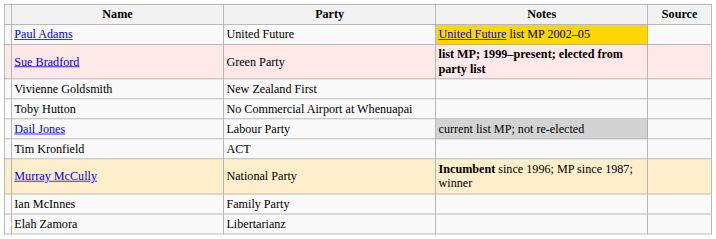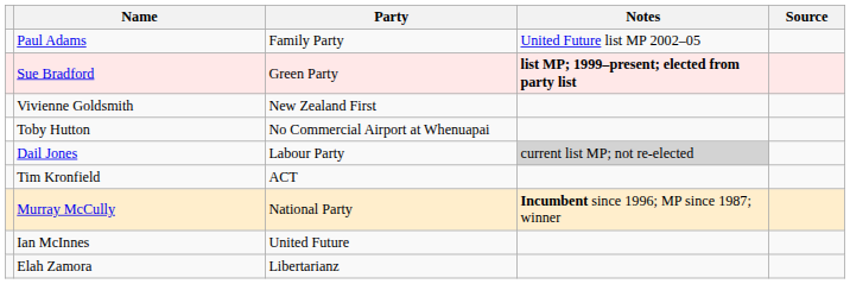Paul Adams | Party: United Future -> Family Party
Paul Adams | Notes: gold background -> no background
Ian McInnes | Party: Family Party -> United Future
